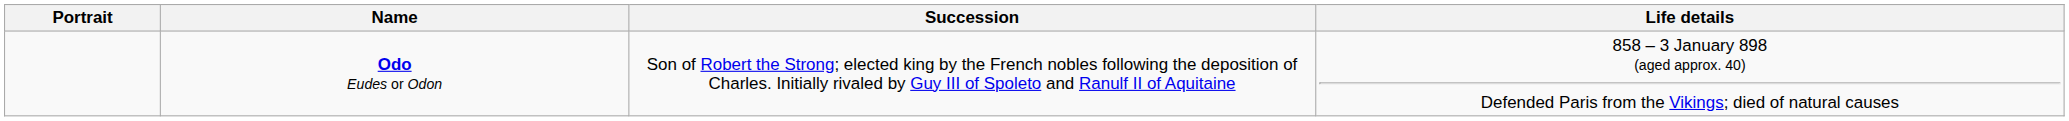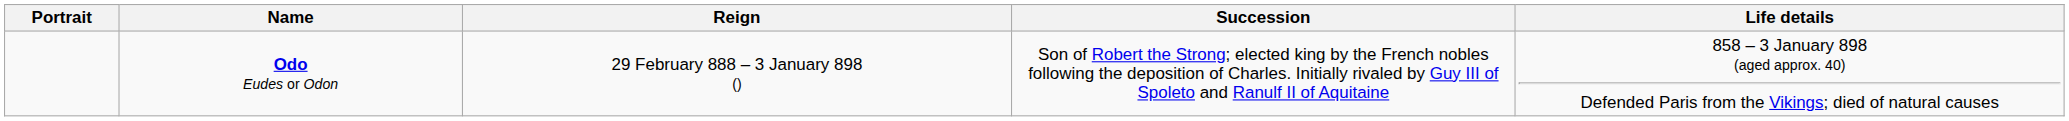+ column: Reign | 29 February 888 – 3 January 898 ()
